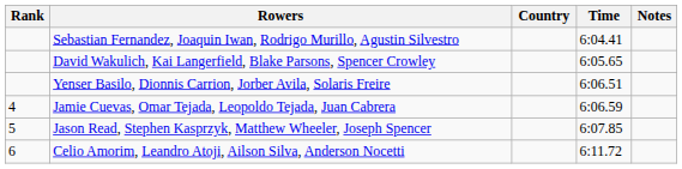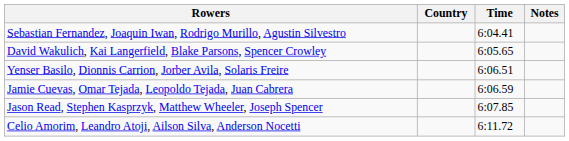- column: Rank | 4 | 5 | 6
